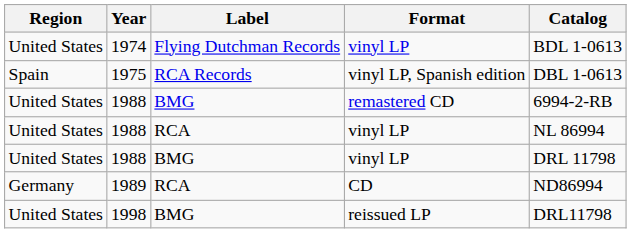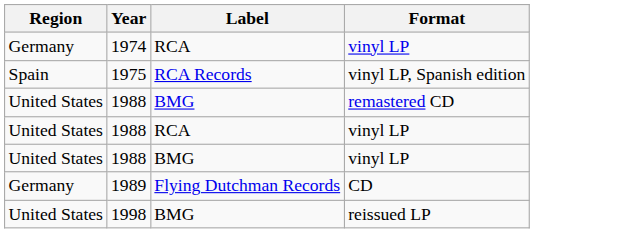- column: Catalog | BDL 1-0613 | DBL 1-0613 | 6994-2-RB | NL 86994 | DRL 11798 | ND86994 | DRL11798
1974 | Region: United States -> Germany
1974 | Label: Flying Dutchman Records -> RCA
1989 | Label: RCA -> Flying Dutchman Records
